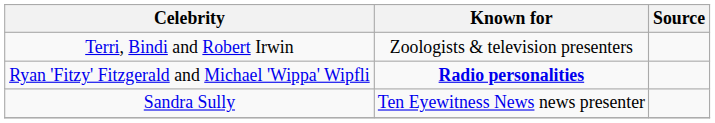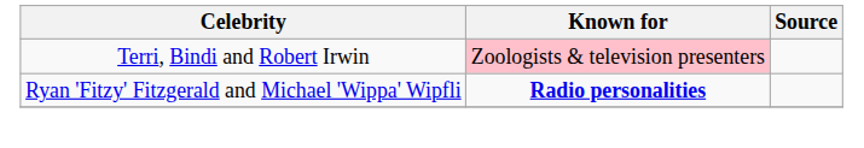Terri, Bindi and Robert Irwin | Known for: no background -> pink background
- row: Sandra Sully | Ten Eyewitness News news presenter
